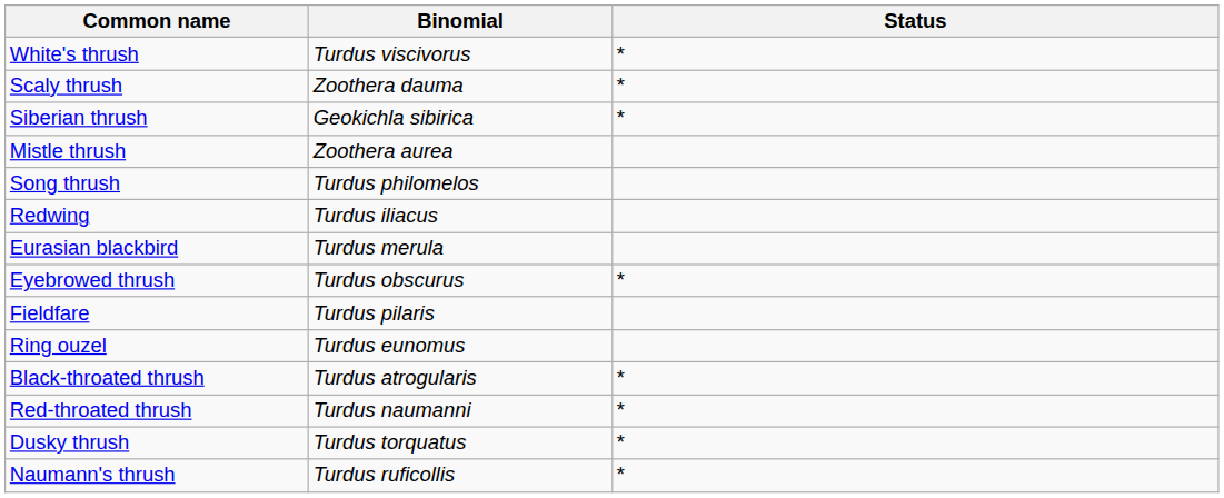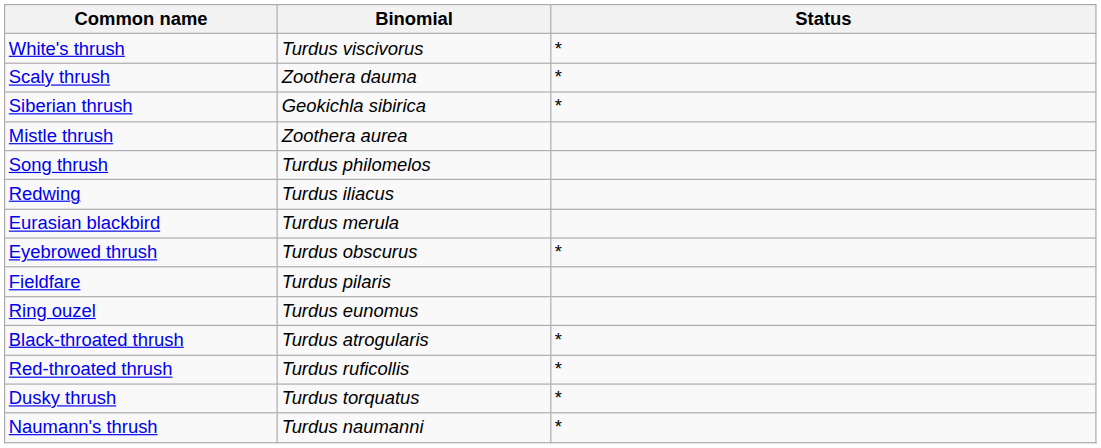Red-throated thrush | Binomial: Turdus naumanni -> Turdus ruficollis
Naumann's thrush | Binomial: Turdus ruficollis -> Turdus naumanni
